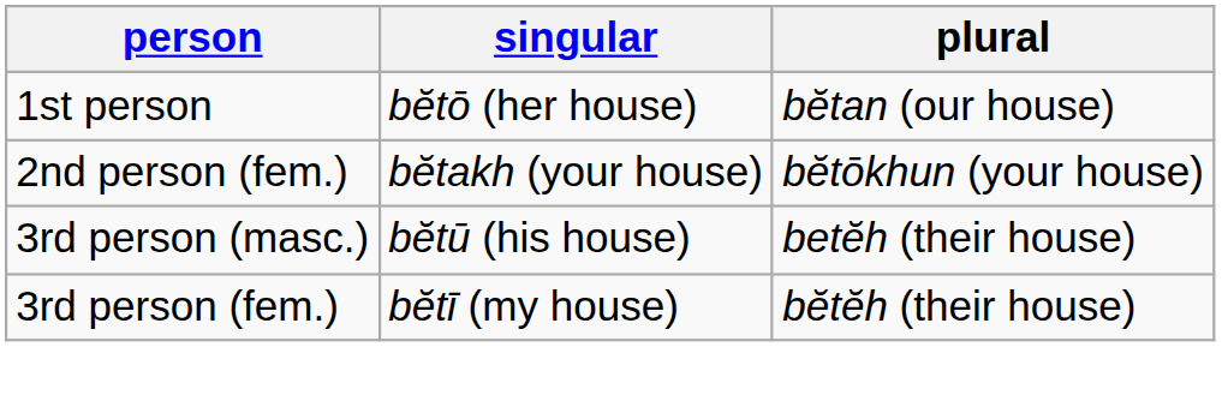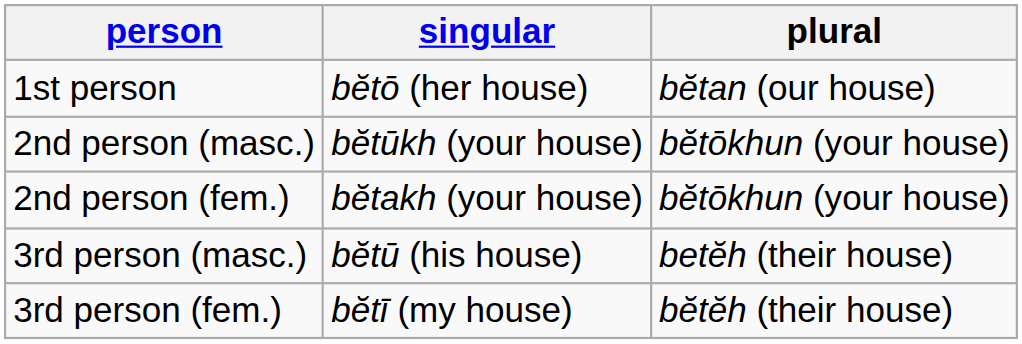+ row: 2nd person (masc.) | bĕtūkh (your house) | bĕtōkhun (your house)
